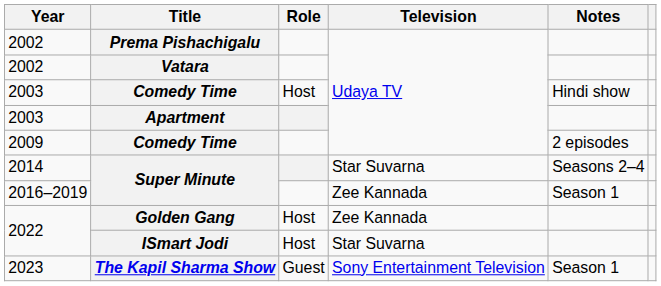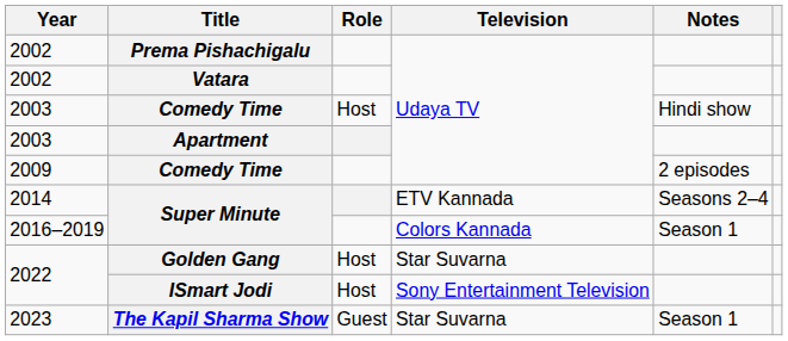2014 / Super Minute | Television: Star Suvarna -> ETV Kannada
2016–2019 / Super Minute | Television: Zee Kannada -> Colors Kannada
Golden Gang | Television: Zee Kannada -> Star Suvarna
ISmart Jodi | Television: Star Suvarna -> Sony Entertainment Television
The Kapil Sharma Show | Television: Sony Entertainment Television -> Star Suvarna
